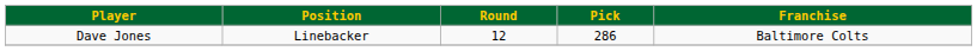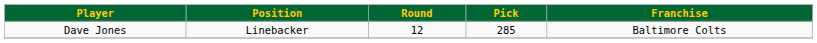Dave Jones | Pick: 286 -> 285
